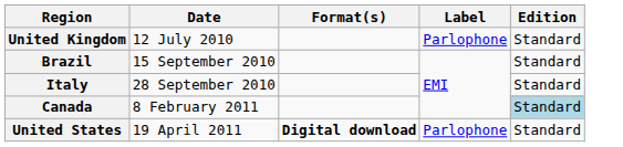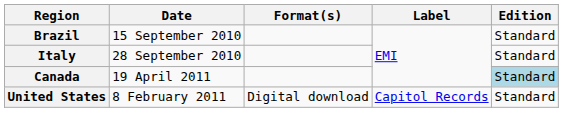- row: United Kingdom | 12 July 2010 | Parlophone | Standard
Canada | Date: 8 February 2011 -> 19 April 2011
United States | Date: 19 April 2011 -> 8 February 2011
United States | Format(s): bold -> normal
United States | Label: Parlophone -> Capitol Records
